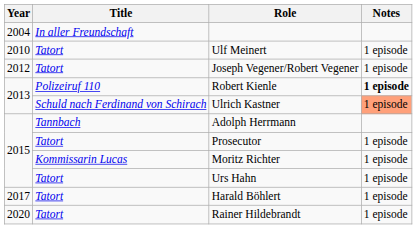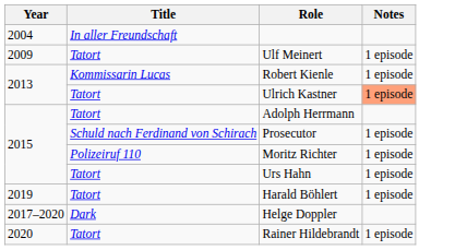Ulf Meinert | Year: 2010 -> 2009
- row: 2012 | Tatort | Joseph Vegener/Robert Vegener | 1 episode
Robert Kienle | Title: Polizeiruf 110 -> Kommissarin Lucas
Robert Kienle | Notes: bold -> normal
Ulrich Kastner | Title: Schuld nach Ferdinand von Schirach -> Tatort
Adolph Herrmann | Title: Tannbach -> Tatort
Prosecutor | Title: Tatort -> Schuld nach Ferdinand von Schirach
Moritz Richter | Title: Kommissarin Lucas -> Polizeiruf 110
Harald Böhlert | Year: 2017 -> 2019
+ row: 2017–2020 | Dark | Helge Doppler
